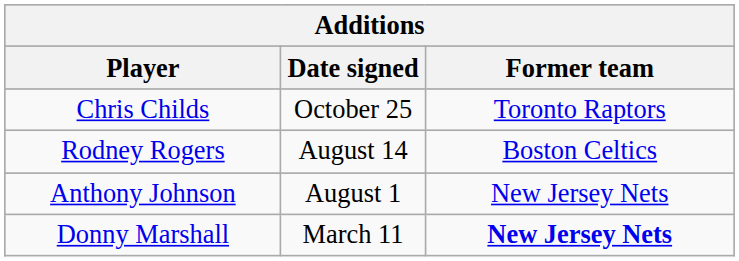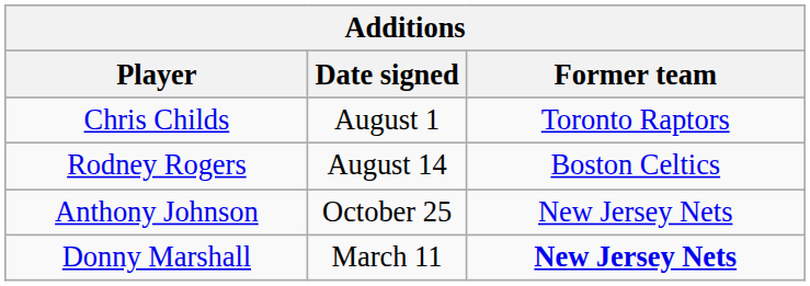Chris Childs | Date signed: October 25 -> August 1
Anthony Johnson | Date signed: August 1 -> October 25
